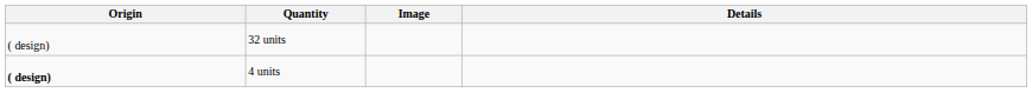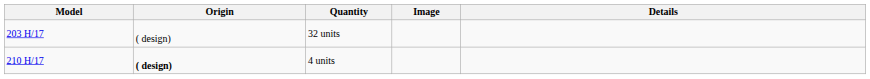+ column: Model | 203 H/17 | 210 H/17
